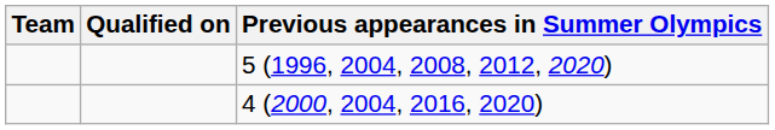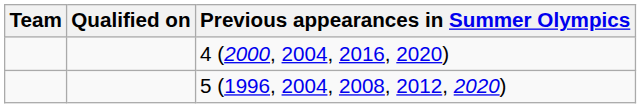rows swapped: 4 (2000, 2004, 2016, 2020) <-> 5 (1996, 2004, 2008, 2012, 2020)
